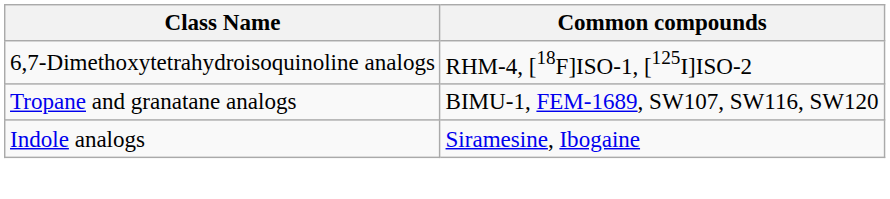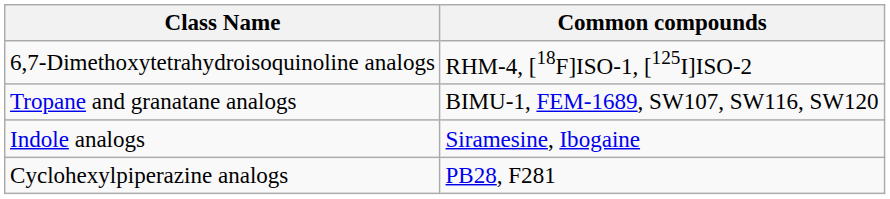+ row: Cyclohexylpiperazine analogs | PB28, F281
